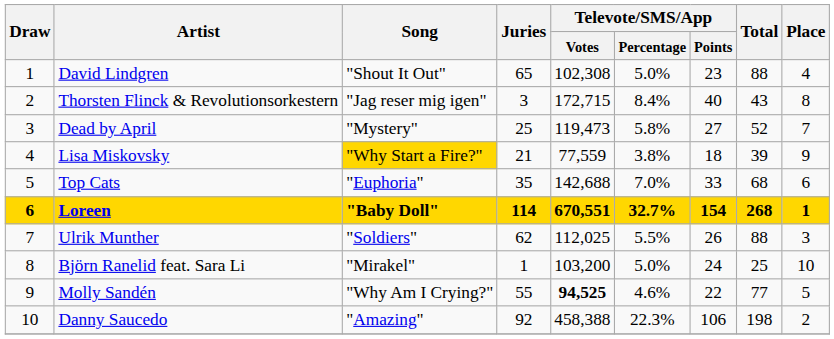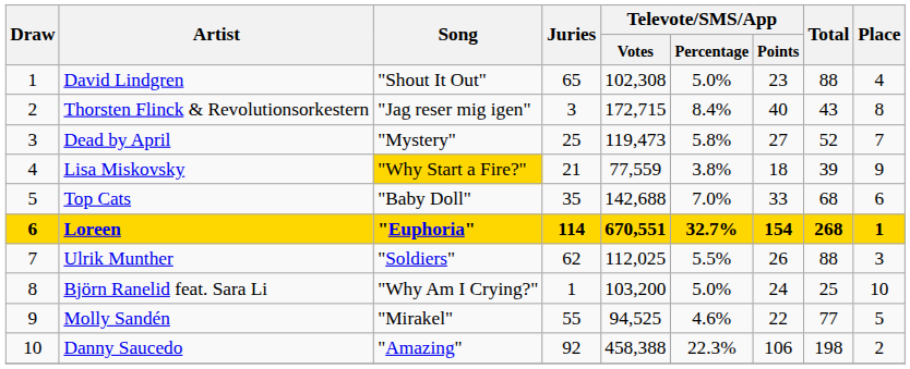Top Cats | Song: "Euphoria" -> "Baby Doll"
Loreen | Song: "Baby Doll" -> "Euphoria"
Björn Ranelid feat. Sara Li | Song: "Mirakel" -> "Why Am I Crying?"
Molly Sandén | Song: "Why Am I Crying?" -> "Mirakel"
Molly Sandén | Televote/SMS/App / Votes: bold -> normal
